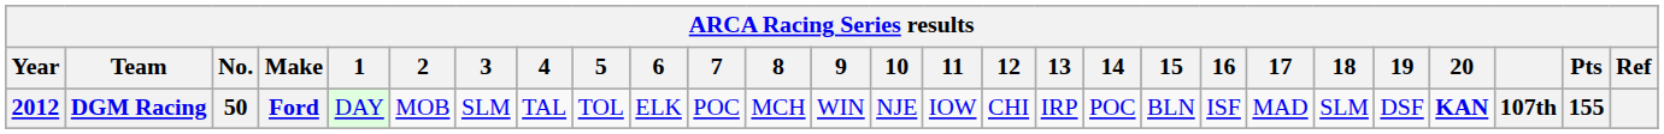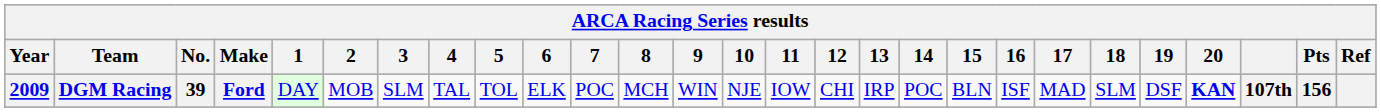DGM Racing | Year: 2012 -> 2009
DGM Racing | No.: 50 -> 39
DGM Racing | Pts: 155 -> 156
